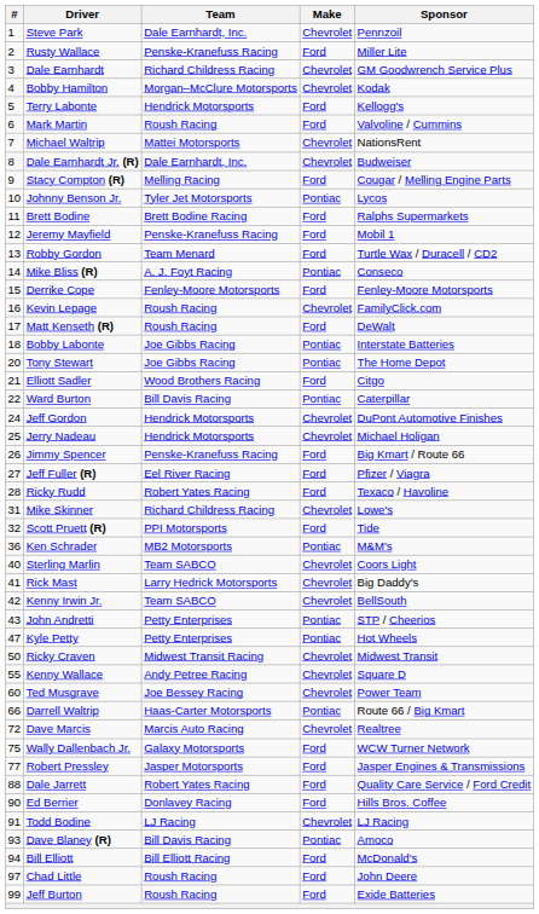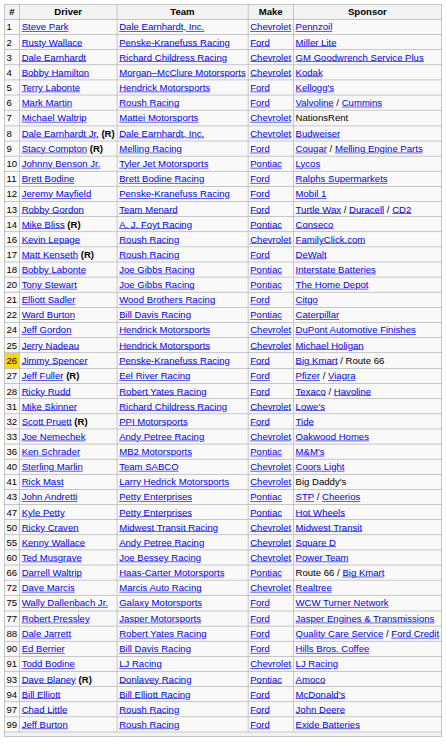- row: 15 | Derrike Cope | Fenley-Moore Motorsports | Ford | Fenley-Moore Motorsports
Jimmy Spencer | #: no background -> gold background
+ row: 33 | Joe Nemechek | Andy Petree Racing | Chevrolet | Oakwood Homes
- row: 42 | Kenny Irwin Jr. | Team SABCO | Chevrolet | BellSouth
Ed Berrier | Team: Donlavey Racing -> Bill Davis Racing
Dave Blaney (R) | Team: Bill Davis Racing -> Donlavey Racing
